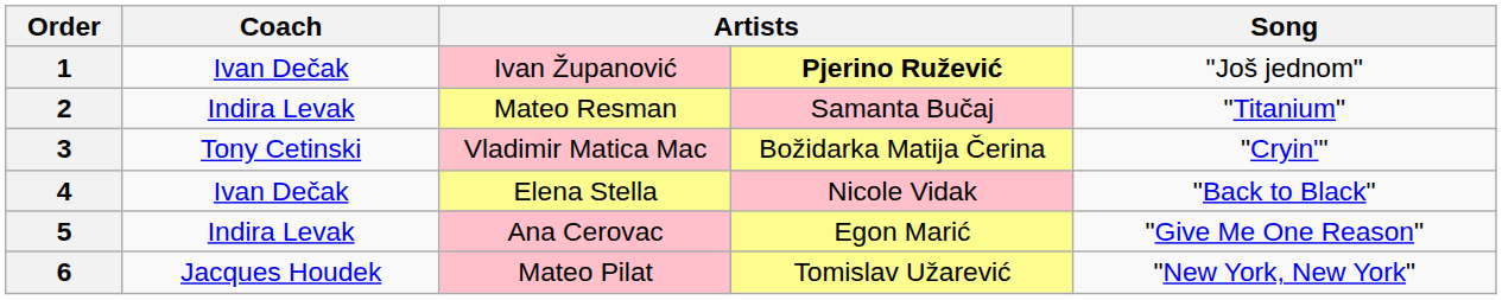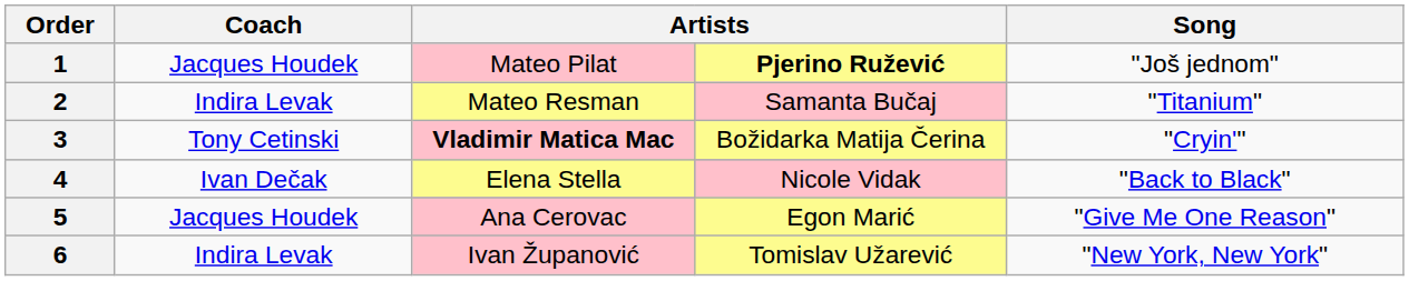1 | Coach: Ivan Dečak -> Jacques Houdek
1 | column 3: Ivan Županović -> Mateo Pilat
3 | column 3: normal -> bold
5 | Coach: Indira Levak -> Jacques Houdek
6 | Coach: Jacques Houdek -> Indira Levak
6 | column 3: Mateo Pilat -> Ivan Županović
